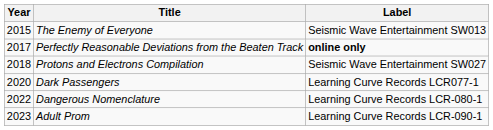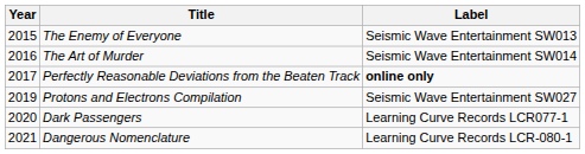+ row: 2016 | The Art of Murder | Seismic Wave Entertainment SW014
Protons and Electrons Compilation | Year: 2018 -> 2019
Dangerous Nomenclature | Year: 2022 -> 2021
- row: 2023 | Adult Prom | Learning Curve Records LCR-090-1
